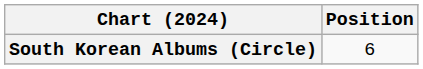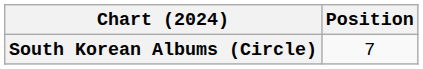South Korean Albums (Circle) | Position: 6 -> 7
